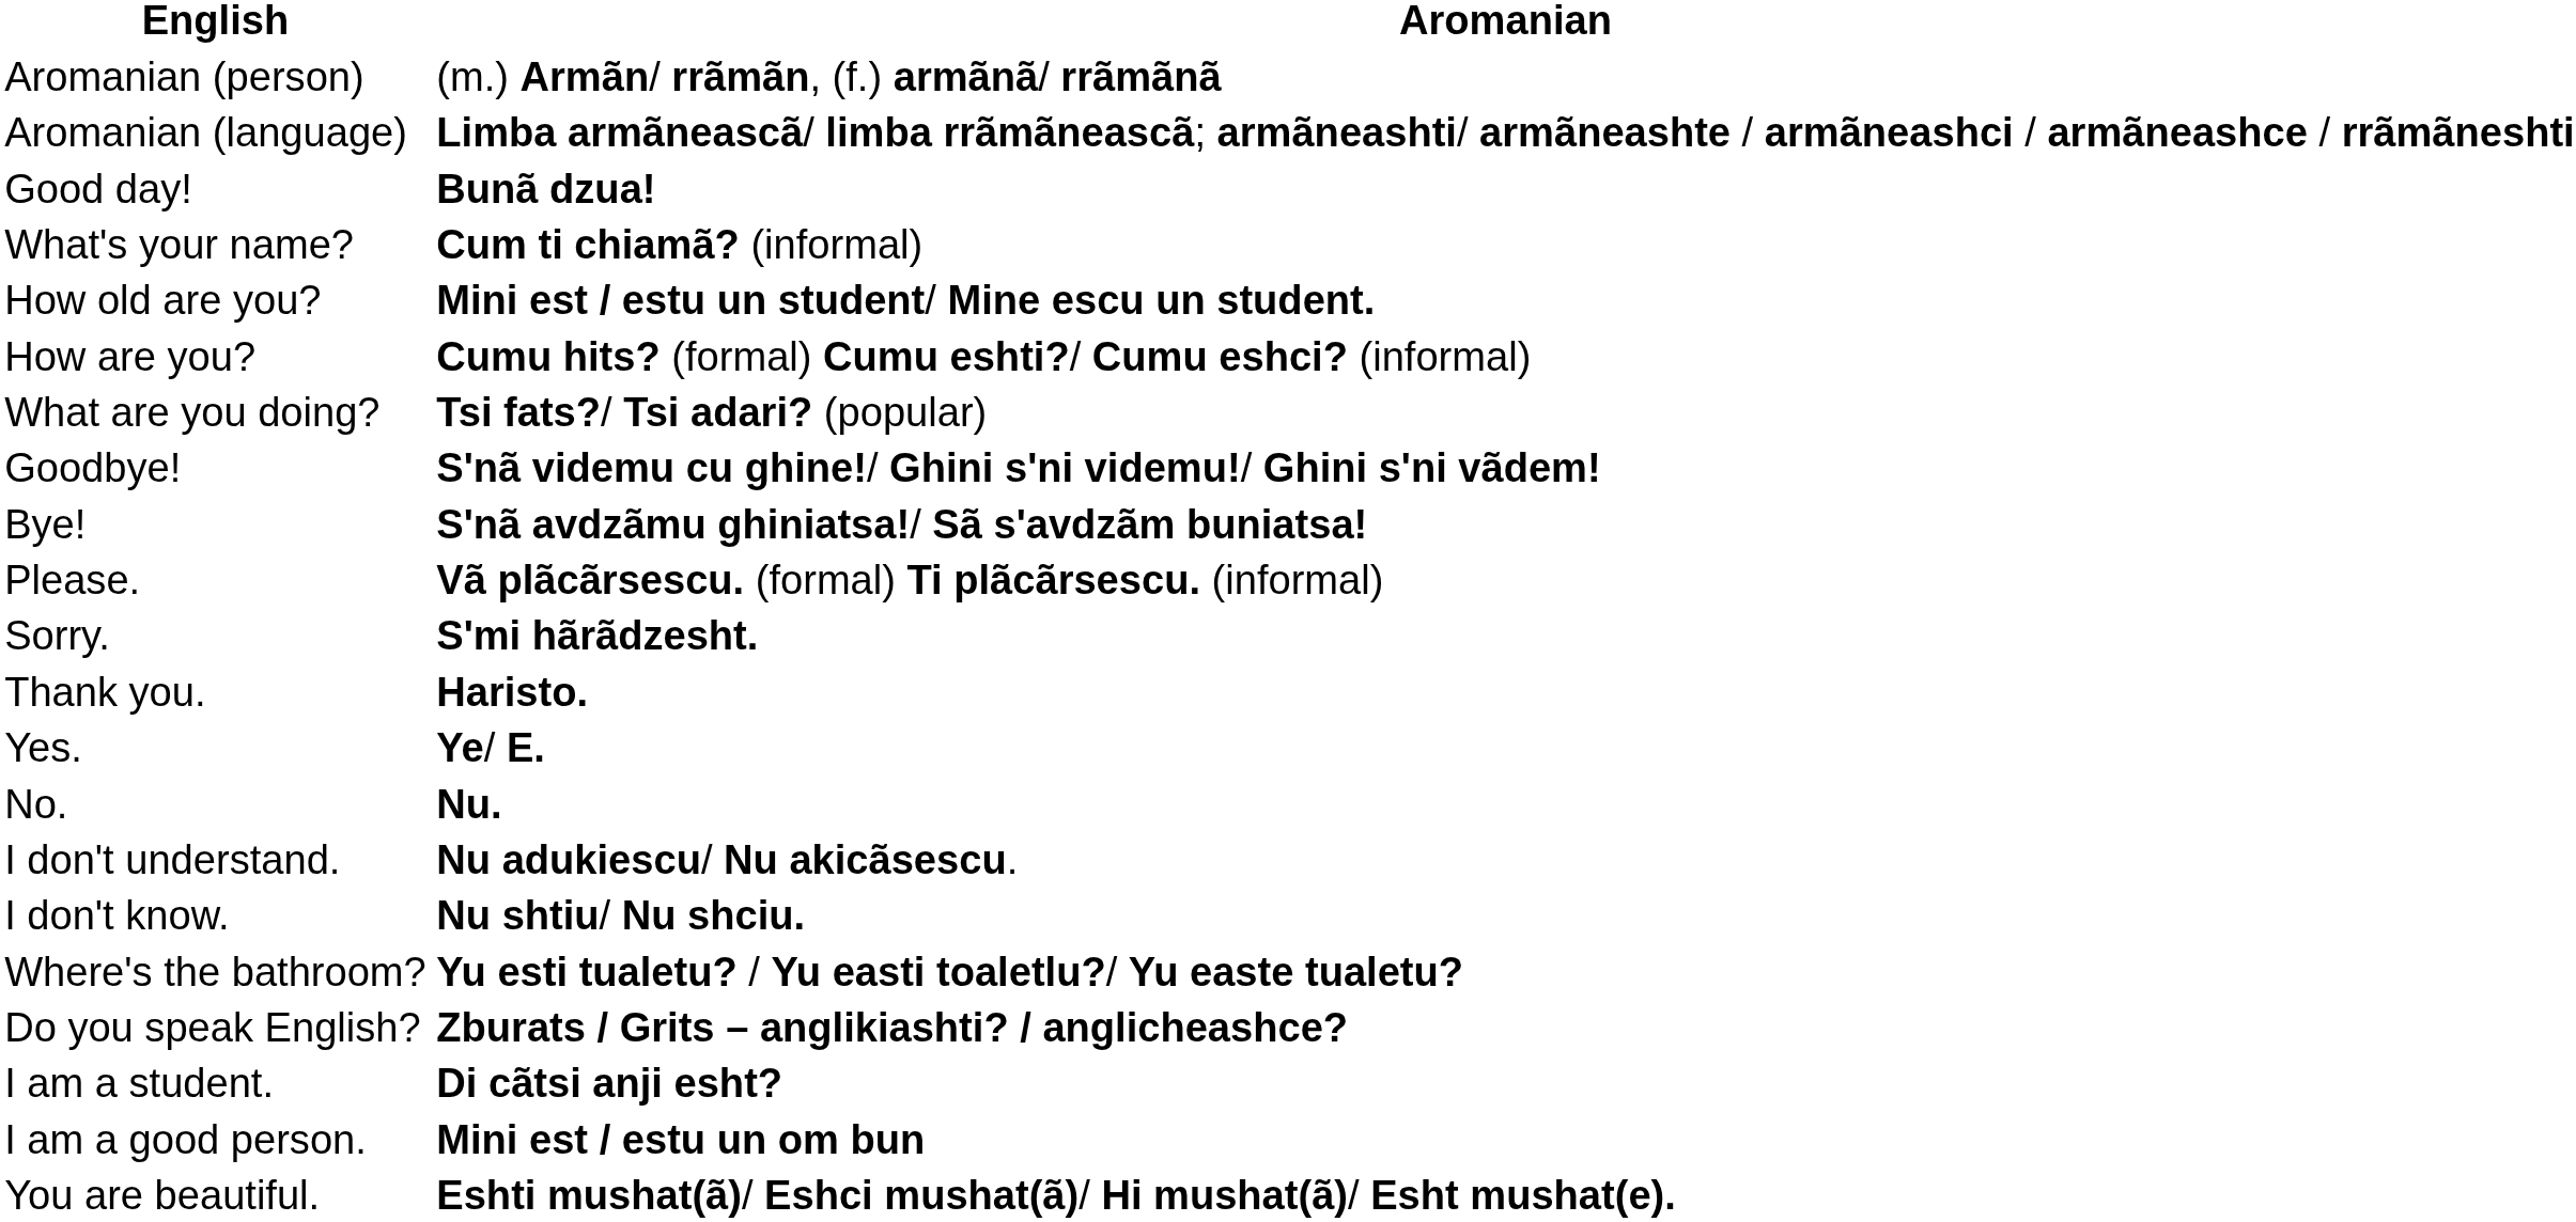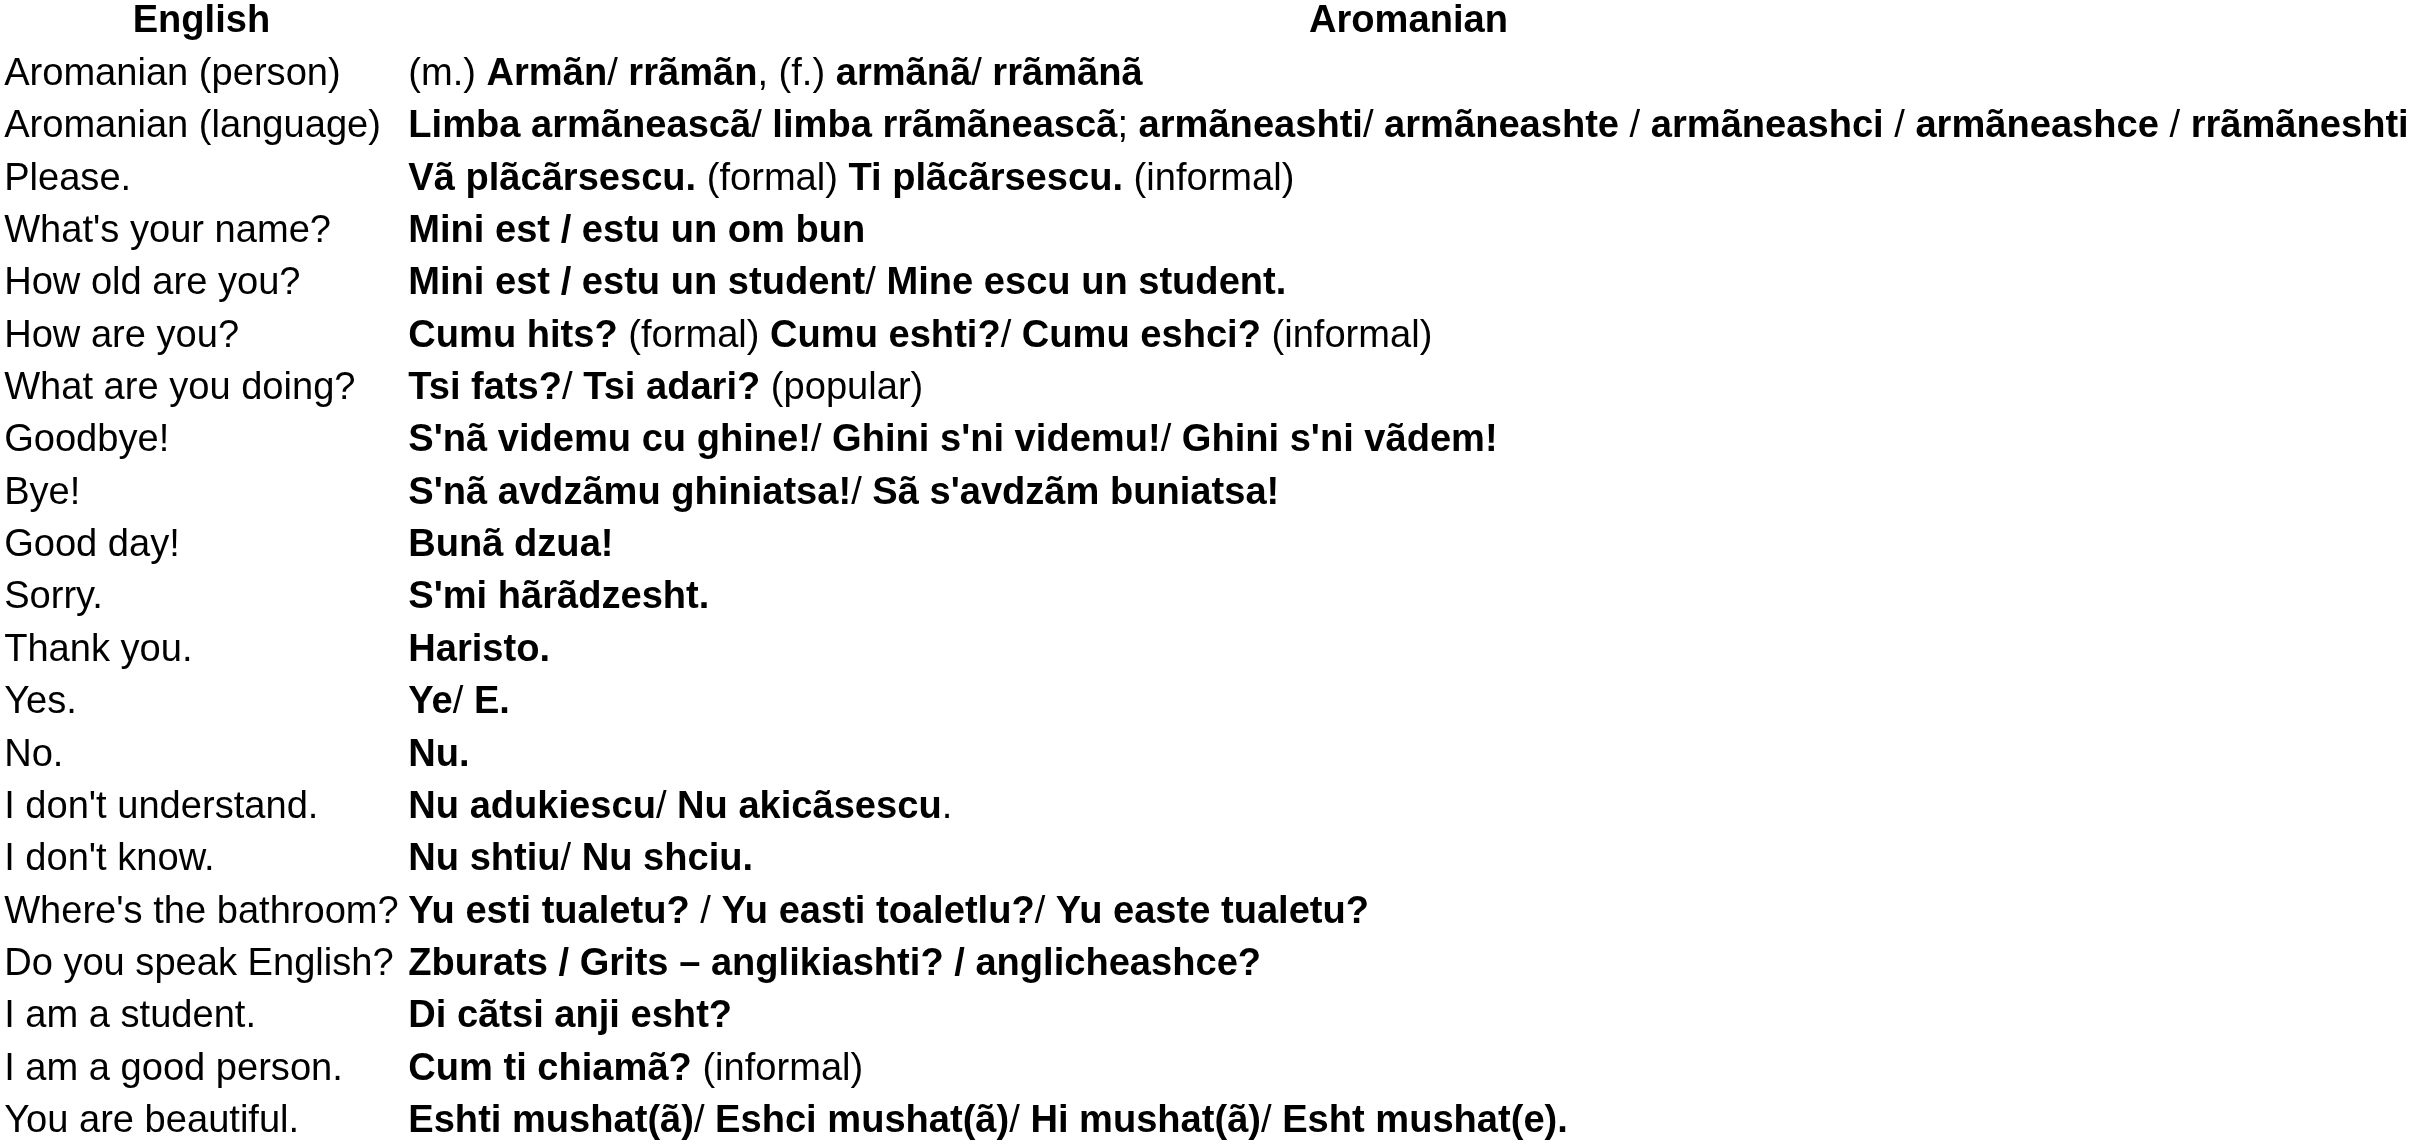rows swapped: Good day! <-> Please.
What's your name? | Aromanian: Cum ti chiamã? (informal) -> Mini est / estu un om bun
I am a good person. | Aromanian: Mini est / estu un om bun -> Cum ti chiamã? (informal)
